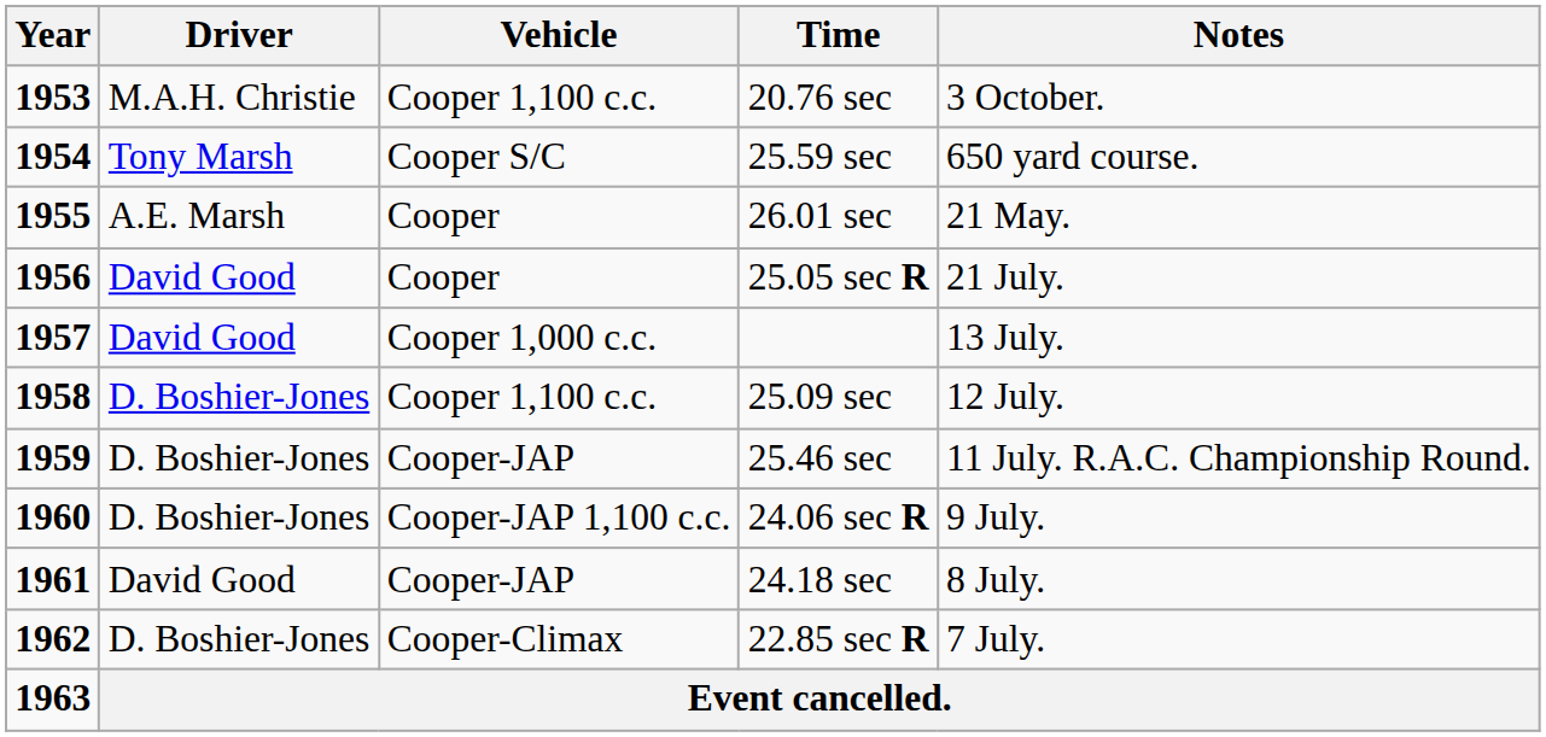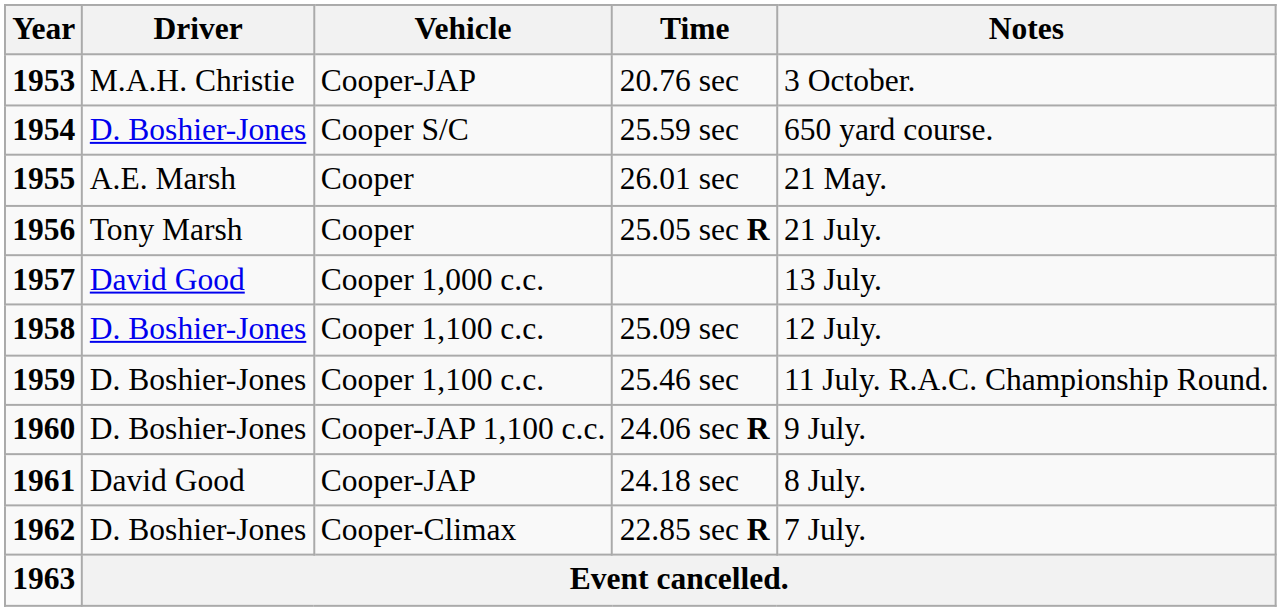20.76 sec | Vehicle: Cooper 1,100 c.c. -> Cooper-JAP
25.59 sec | Driver: Tony Marsh -> D. Boshier-Jones
25.05 sec R | Driver: David Good -> Tony Marsh
25.46 sec | Vehicle: Cooper-JAP -> Cooper 1,100 c.c.
